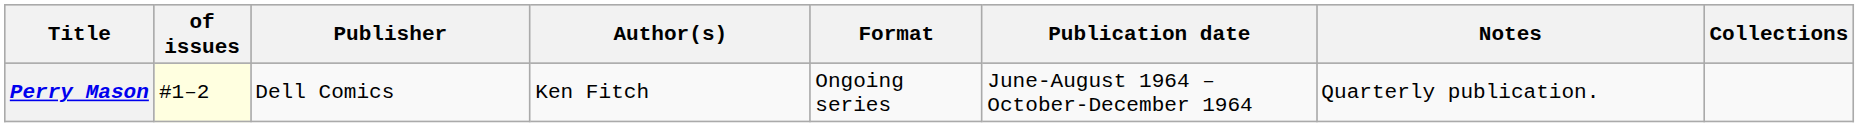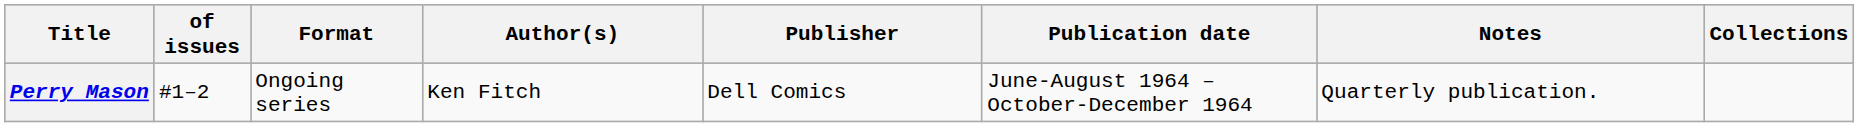columns swapped: Format <-> Publisher
Perry Mason | of issues: lightyellow background -> no background
